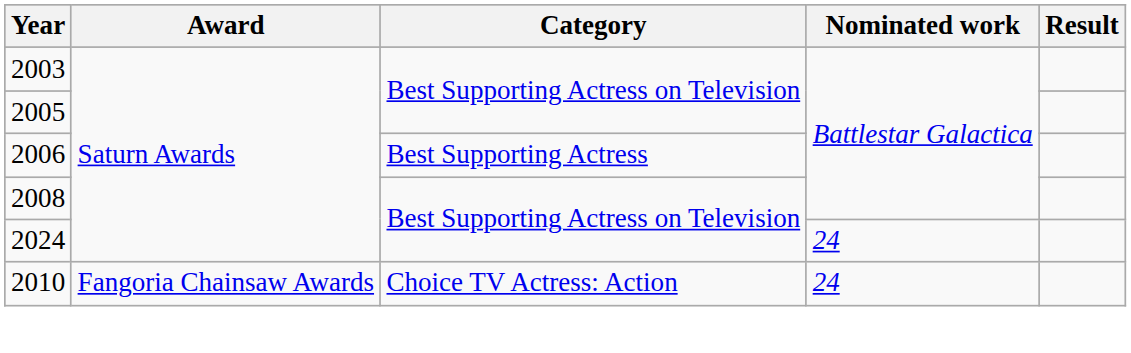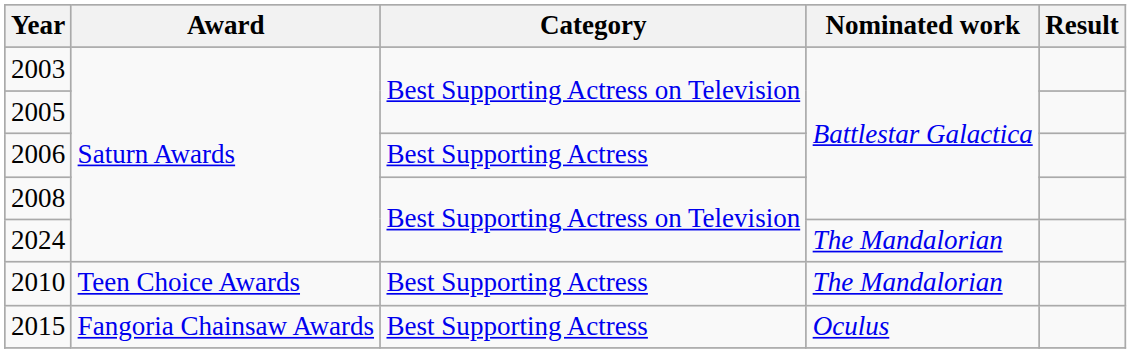2024 | Nominated work: 24 -> The Mandalorian
2010 | Award: Fangoria Chainsaw Awards -> Teen Choice Awards
2010 | Category: Choice TV Actress: Action -> Best Supporting Actress
2010 | Nominated work: 24 -> The Mandalorian
+ row: 2015 | Fangoria Chainsaw Awards | Best Supporting Actress | Oculus
